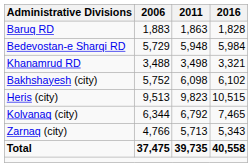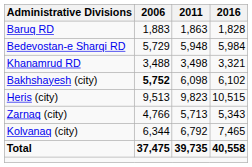Bakhshayesh (city) | 2006: normal -> bold
rows swapped: Kolvanaq (city) <-> Zarnaq (city)
